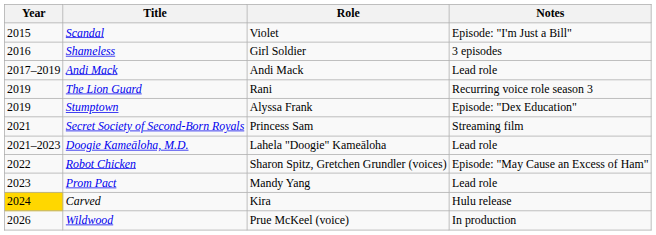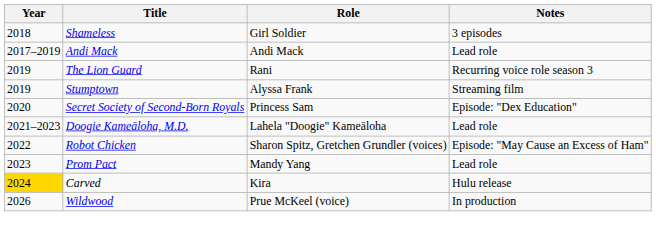- row: 2015 | Scandal | Violet | Episode: "I'm Just a Bill"
Shameless | Year: 2016 -> 2018
Stumptown | Notes: Episode: "Dex Education" -> Streaming film
Secret Society of Second-Born Royals | Year: 2021 -> 2020
Secret Society of Second-Born Royals | Notes: Streaming film -> Episode: "Dex Education"
